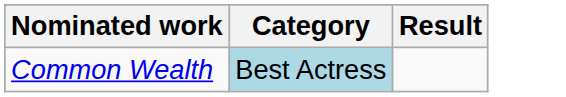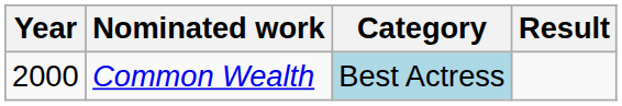+ column: Year | 2000
